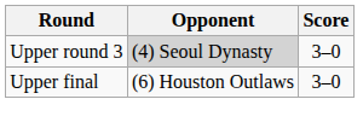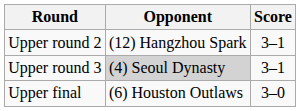+ row: Upper round 2 | (12) Hangzhou Spark | 3–1
Upper round 3 | Score: 3–0 -> 3–1
